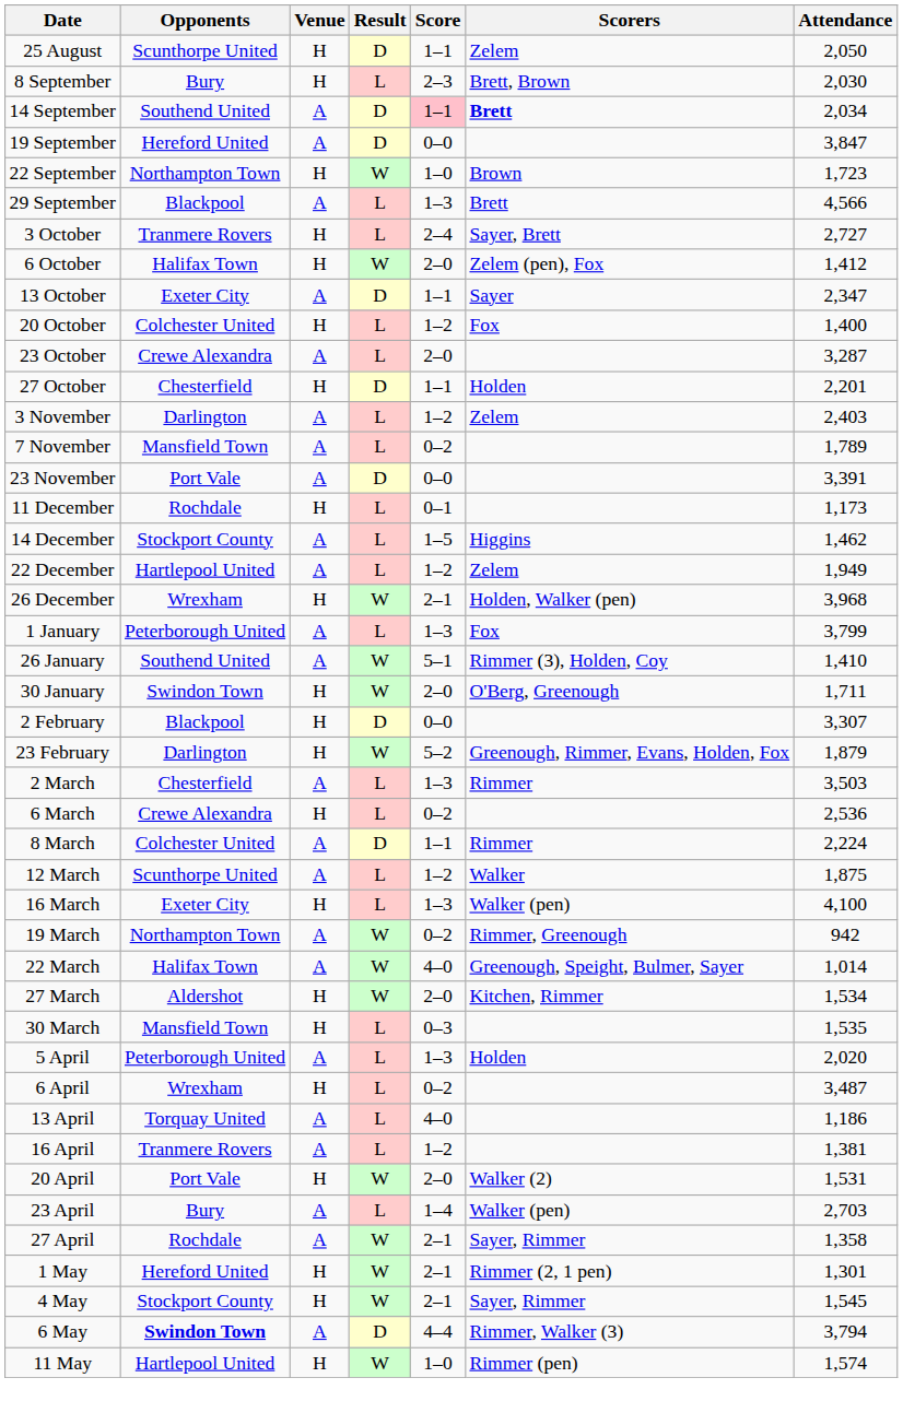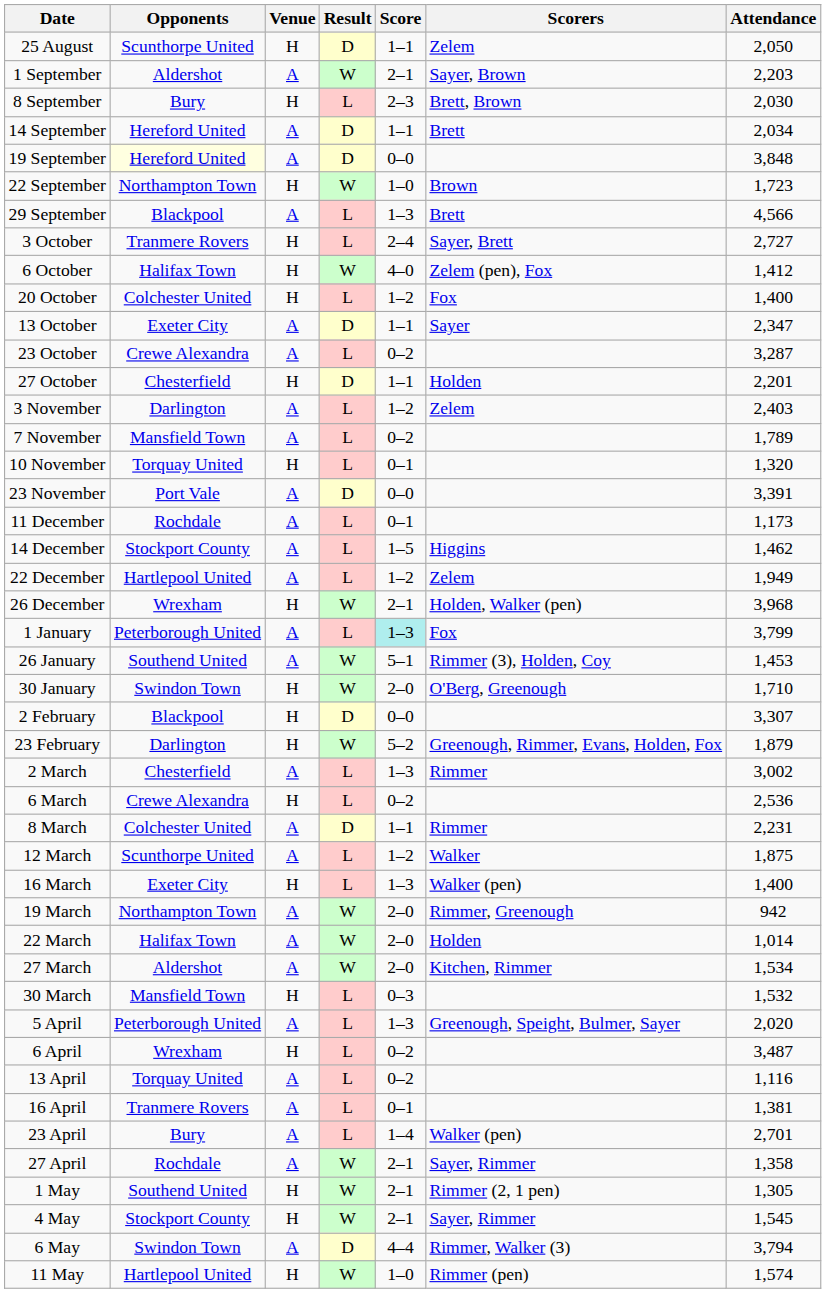+ row: 1 September | Aldershot | A | W | 2–1 | Sayer, Brown | 2,203
14 September | Opponents: Southend United -> Hereford United
14 September | Score: pink background -> no background
14 September | Scorers: bold -> normal
19 September | Opponents: no background -> lightyellow background
19 September | Attendance: 3,847 -> 3,848
6 October | Score: 2–0 -> 4–0
rows swapped: 13 October <-> 20 October
23 October | Score: 2–0 -> 0–2
+ row: 10 November | Torquay United | H | L | 0–1 | 1,320
11 December | Venue: H -> A
1 January | Score: no background -> paleturquoise background
26 January | Attendance: 1,410 -> 1,453
30 January | Attendance: 1,711 -> 1,710
2 March | Attendance: 3,503 -> 3,002
8 March | Attendance: 2,224 -> 2,231
16 March | Attendance: 4,100 -> 1,400
19 March | Score: 0–2 -> 2–0
22 March | Score: 4–0 -> 2–0
22 March | Scorers: Greenough, Speight, Bulmer, Sayer -> Holden
27 March | Venue: H -> A
30 March | Attendance: 1,535 -> 1,532
5 April | Scorers: Holden -> Greenough, Speight, Bulmer, Sayer
13 April | Score: 4–0 -> 0–2
13 April | Attendance: 1,186 -> 1,116
16 April | Score: 1–2 -> 0–1
- row: 20 April | Port Vale | H | W | 2–0 | Walker (2) | 1,531
23 April | Attendance: 2,703 -> 2,701
1 May | Opponents: Hereford United -> Southend United
1 May | Attendance: 1,301 -> 1,305
6 May | Opponents: bold -> normal
